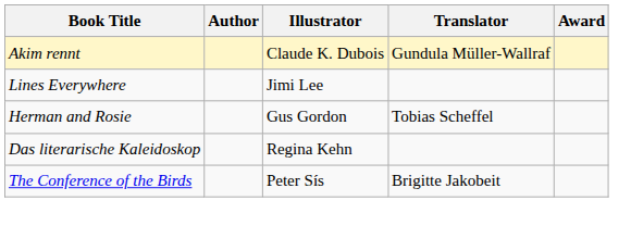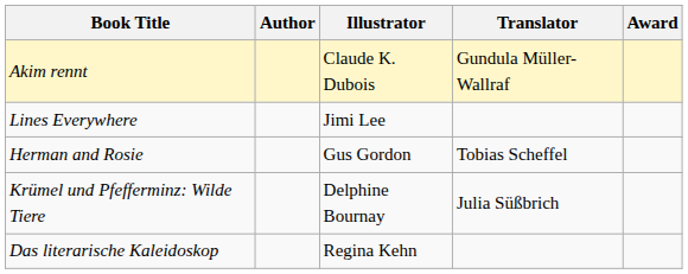+ row: Krümel und Pfefferminz: Wilde Tiere | Delphine Bournay | Julia Süßbrich
- row: The Conference of the Birds | Peter Sís | Brigitte Jakobeit
